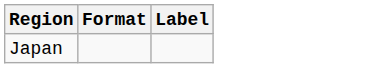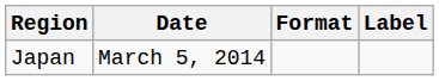+ column: Date | March 5, 2014
